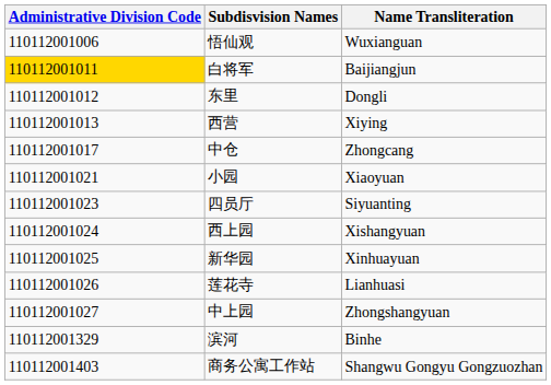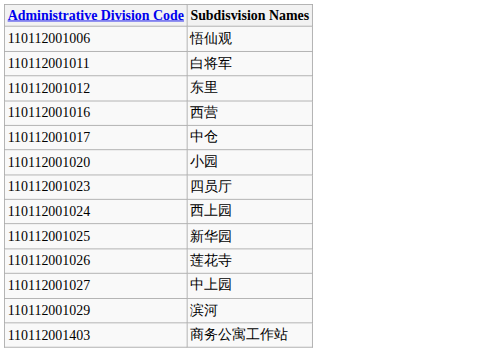- column: Name Transliteration | Wuxianguan | Baijiangjun | Dongli | Xiying | Zhongcang | Xiaoyuan | Siyuanting | Xishangyuan | Xinhuayuan | Lianhuasi | Zhongshangyuan | Binhe | Shangwu Gongyu Gongzuozhan
白将军 | Administrative Division Code: gold background -> no background
西营 | Administrative Division Code: 110112001013 -> 110112001016
小园 | Administrative Division Code: 110112001021 -> 110112001020
滨河 | Administrative Division Code: 110112001329 -> 110112001029
